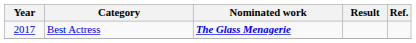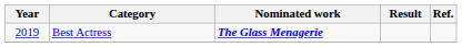Best Actress | Year: 2017 -> 2019
